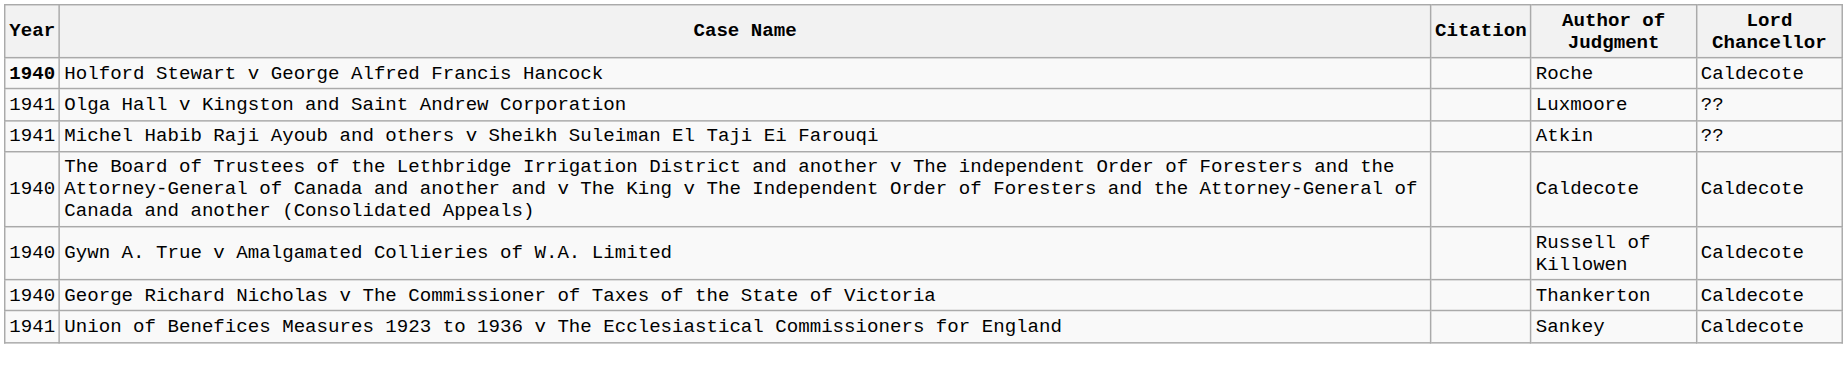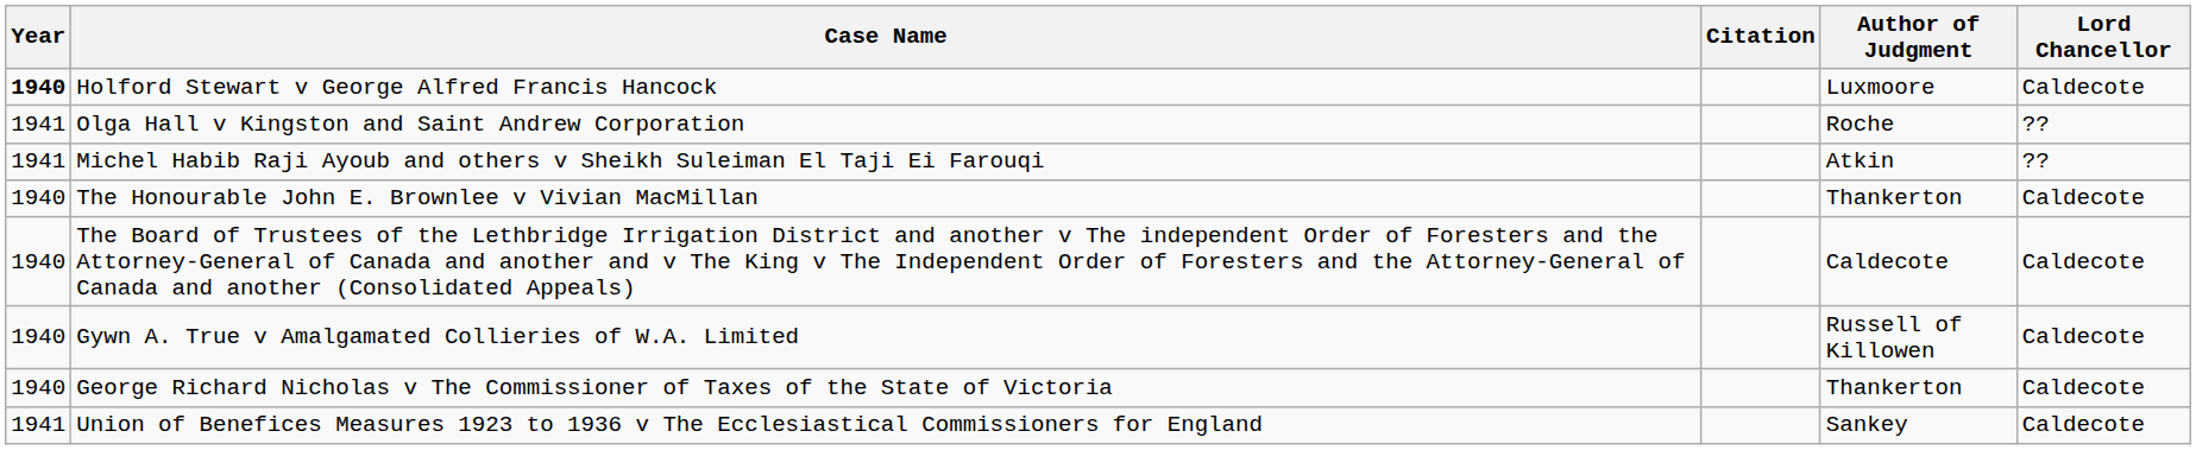Holford Stewart v George Alfred Francis Hancock | Author of Judgment: Roche -> Luxmoore
Olga Hall v Kingston and Saint Andrew Corporation | Author of Judgment: Luxmoore -> Roche
+ row: 1940 | The Honourable John E. Brownlee v Vivian MacMillan | Thankerton | Caldecote
